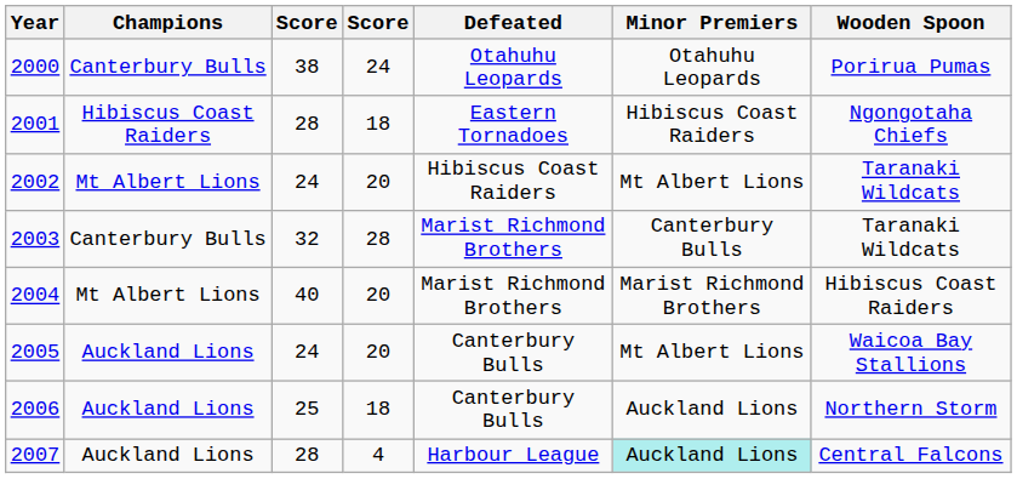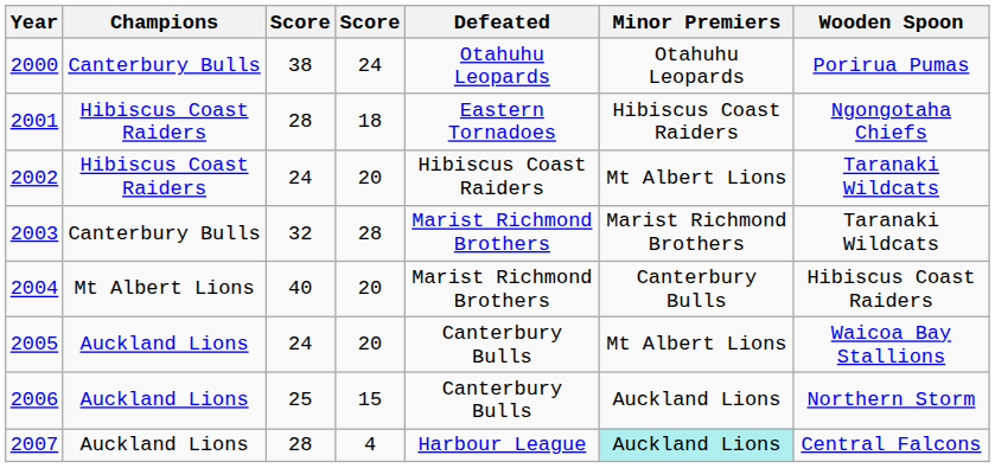2002 | Champions: Mt Albert Lions -> Hibiscus Coast Raiders
2003 | Minor Premiers: Canterbury Bulls -> Marist Richmond Brothers
2004 | Minor Premiers: Marist Richmond Brothers -> Canterbury Bulls
2006 | column 4: 18 -> 15
